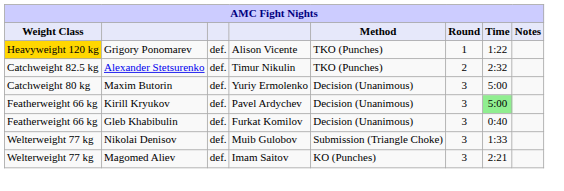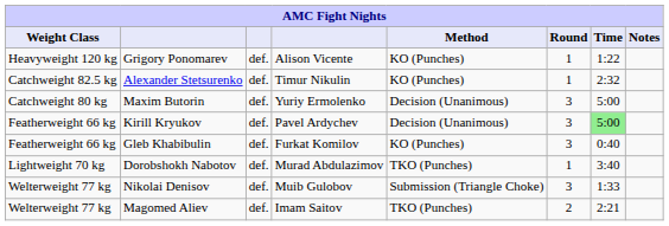Grigory Ponomarev | Weight Class: gold background -> no background
Grigory Ponomarev | Method: TKO (Punches) -> KO (Punches)
Alexander Stetsurenko | Method: TKO (Punches) -> KO (Punches)
Alexander Stetsurenko | Round: 2 -> 1
Gleb Khabibulin | Method: Decision (Unanimous) -> KO (Punches)
+ row: Lightweight 70 kg | Dorobshokh Nabotov | def. | Murad Abdulazimov | TKO (Punches) | 1 | 3:40
Magomed Aliev | Method: KO (Punches) -> TKO (Punches)
Magomed Aliev | Round: 3 -> 2
